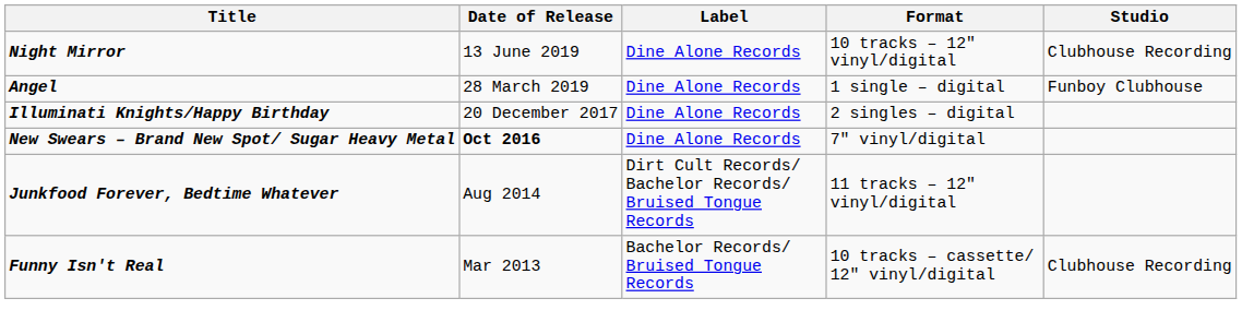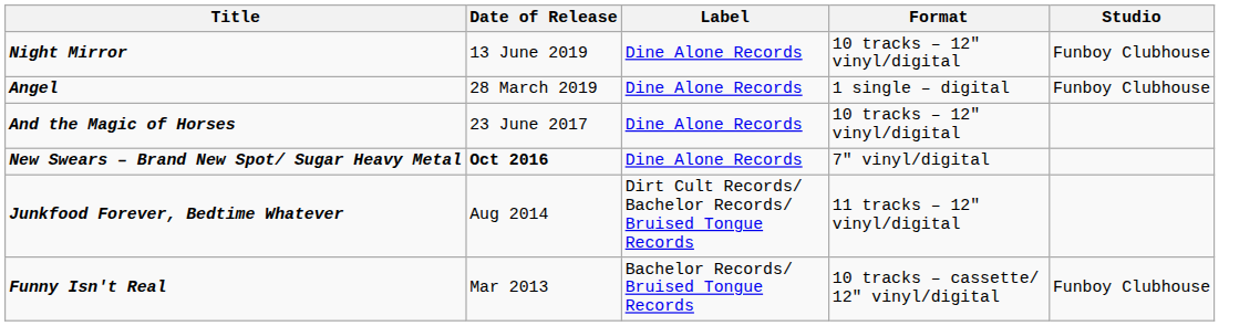Night Mirror | Studio: Clubhouse Recording -> Funboy Clubhouse
- row: Illuminati Knights/Happy Birthday | 20 December 2017 | Dine Alone Records | 2 singles – digital
+ row: And the Magic of Horses | 23 June 2017 | Dine Alone Records | 10 tracks – 12" vinyl/digital
Funny Isn't Real | Studio: Clubhouse Recording -> Funboy Clubhouse
